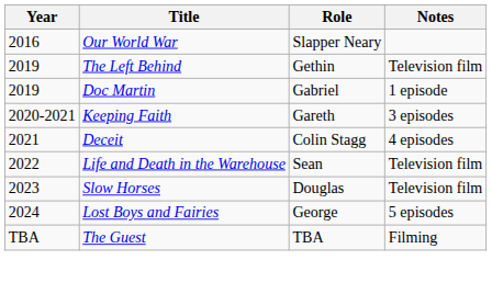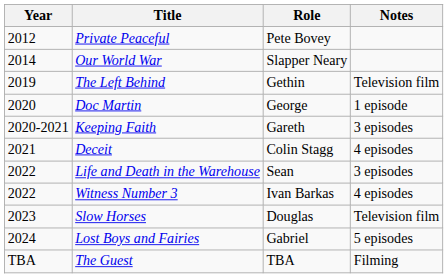+ row: 2012 | Private Peaceful | Pete Bovey
Our World War | Year: 2016 -> 2014
Doc Martin | Year: 2019 -> 2020
Doc Martin | Role: Gabriel -> George
Life and Death in the Warehouse | Notes: Television film -> 3 episodes
+ row: 2022 | Witness Number 3 | Ivan Barkas | 4 episodes
Lost Boys and Fairies | Role: George -> Gabriel
